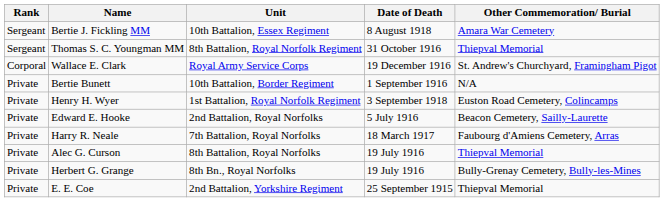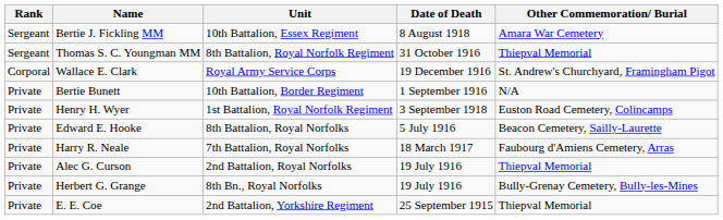Edward E. Hooke | Unit: 2nd Battalion, Royal Norfolks -> 8th Battalion, Royal Norfolks
Alec G. Curson | Unit: 8th Battalion, Royal Norfolks -> 2nd Battalion, Royal Norfolks
